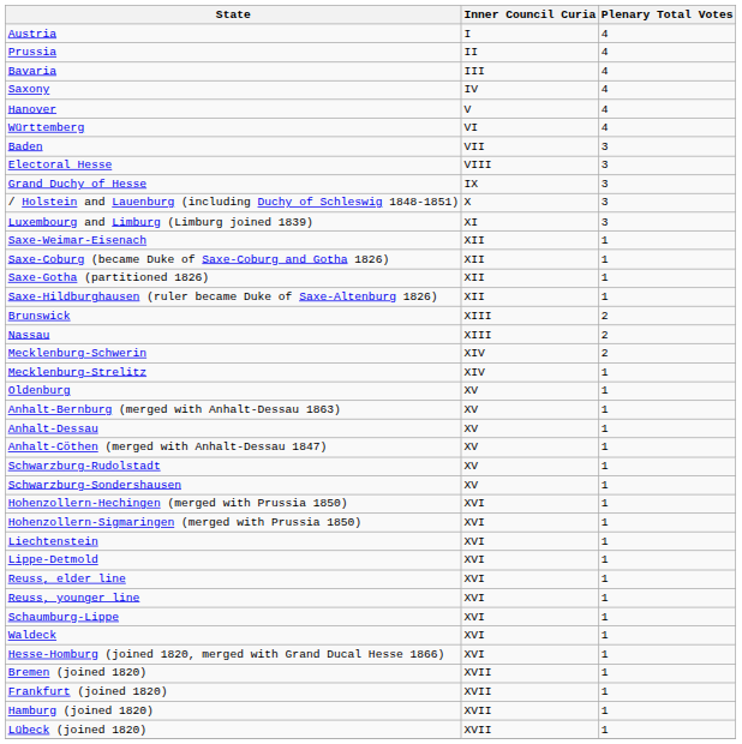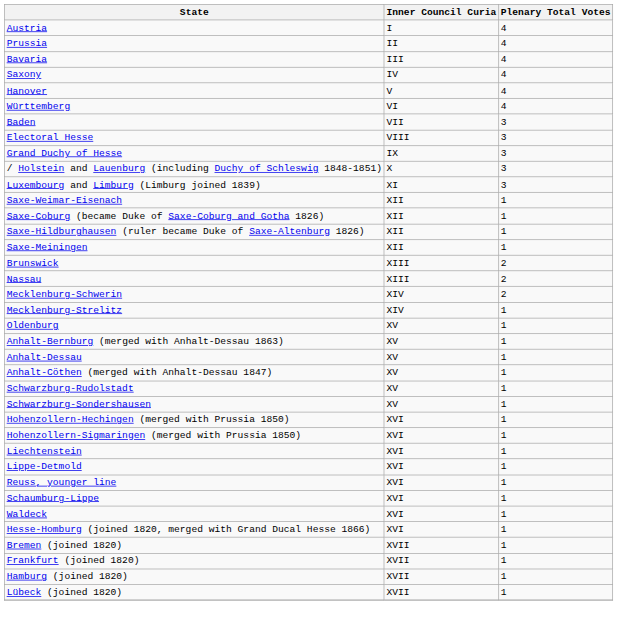- row: Saxe-Gotha (partitioned 1826) | XII | 1
+ row: Saxe-Meiningen | XII | 1
- row: Reuss, elder line | XVI | 1
